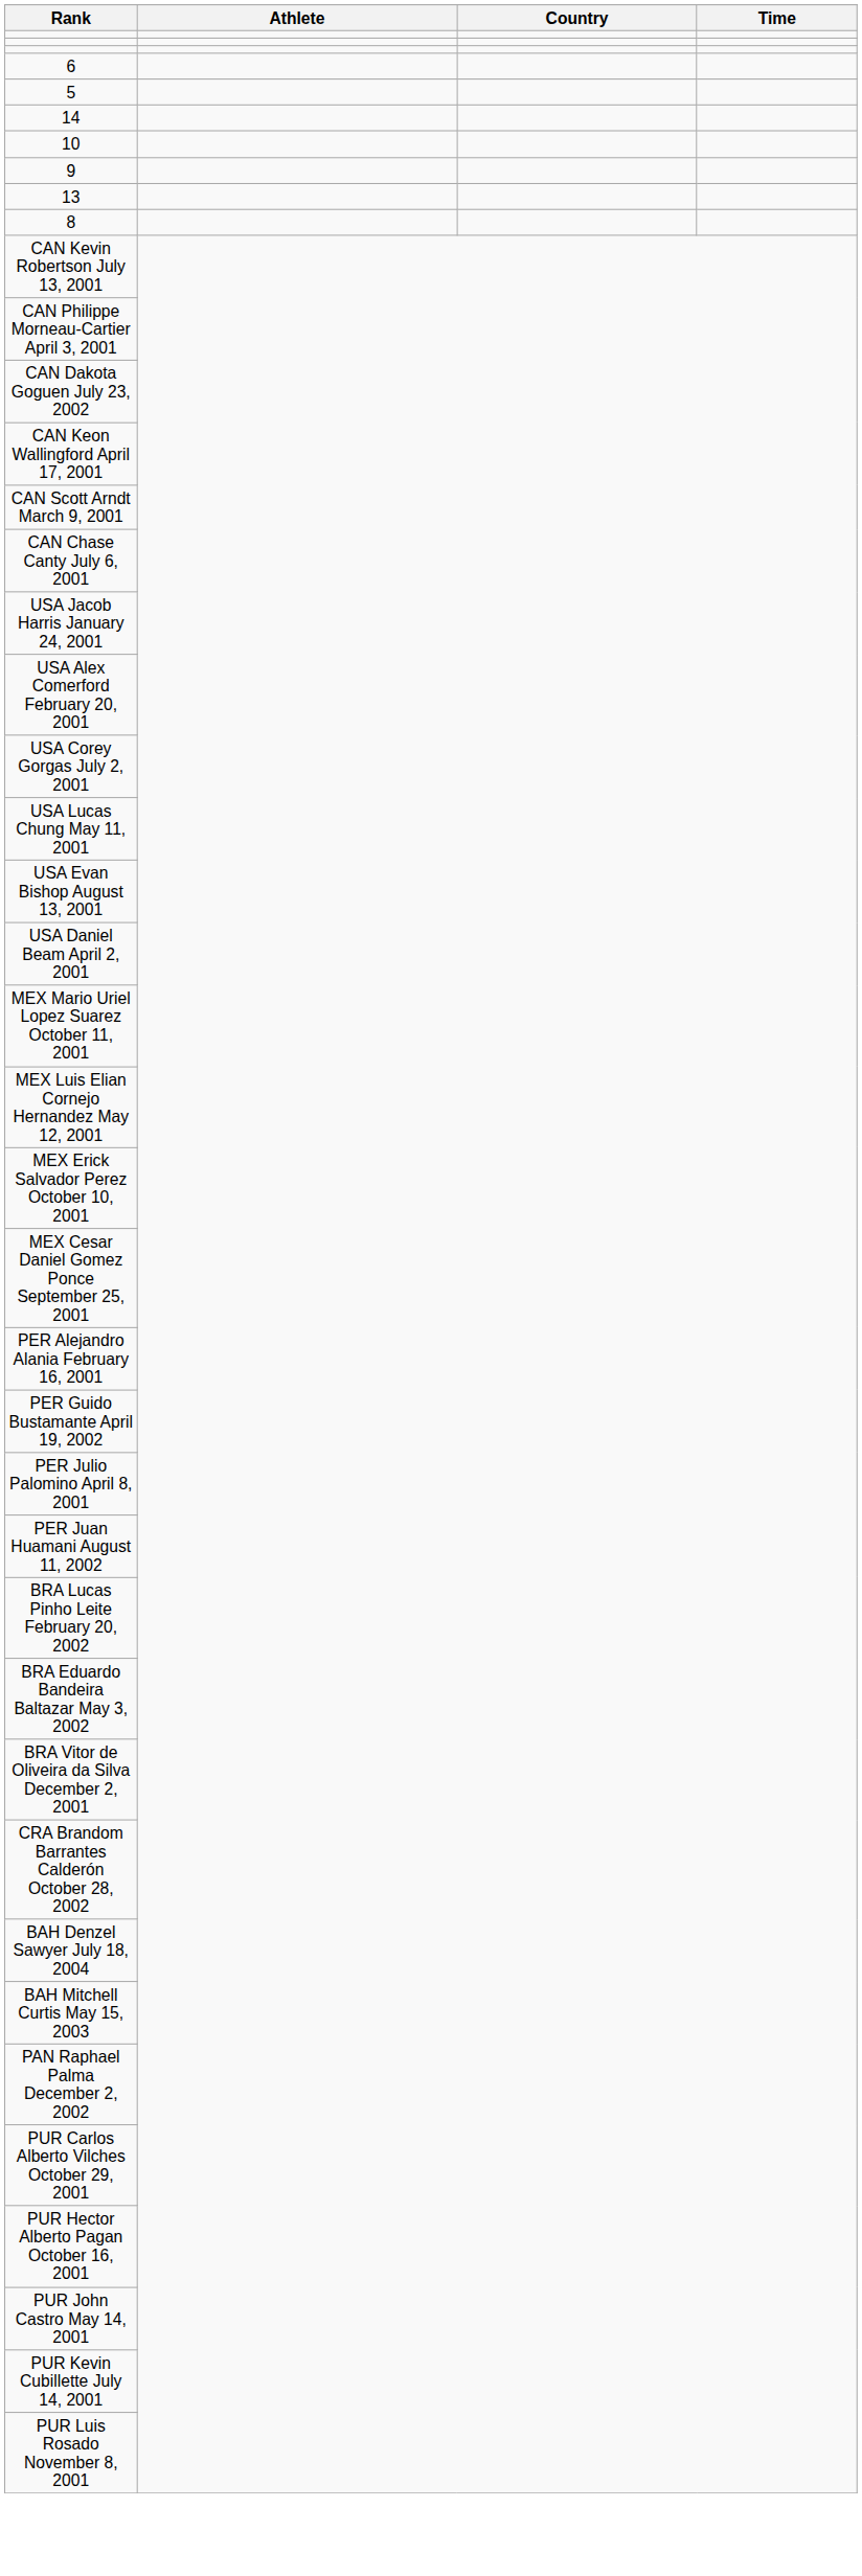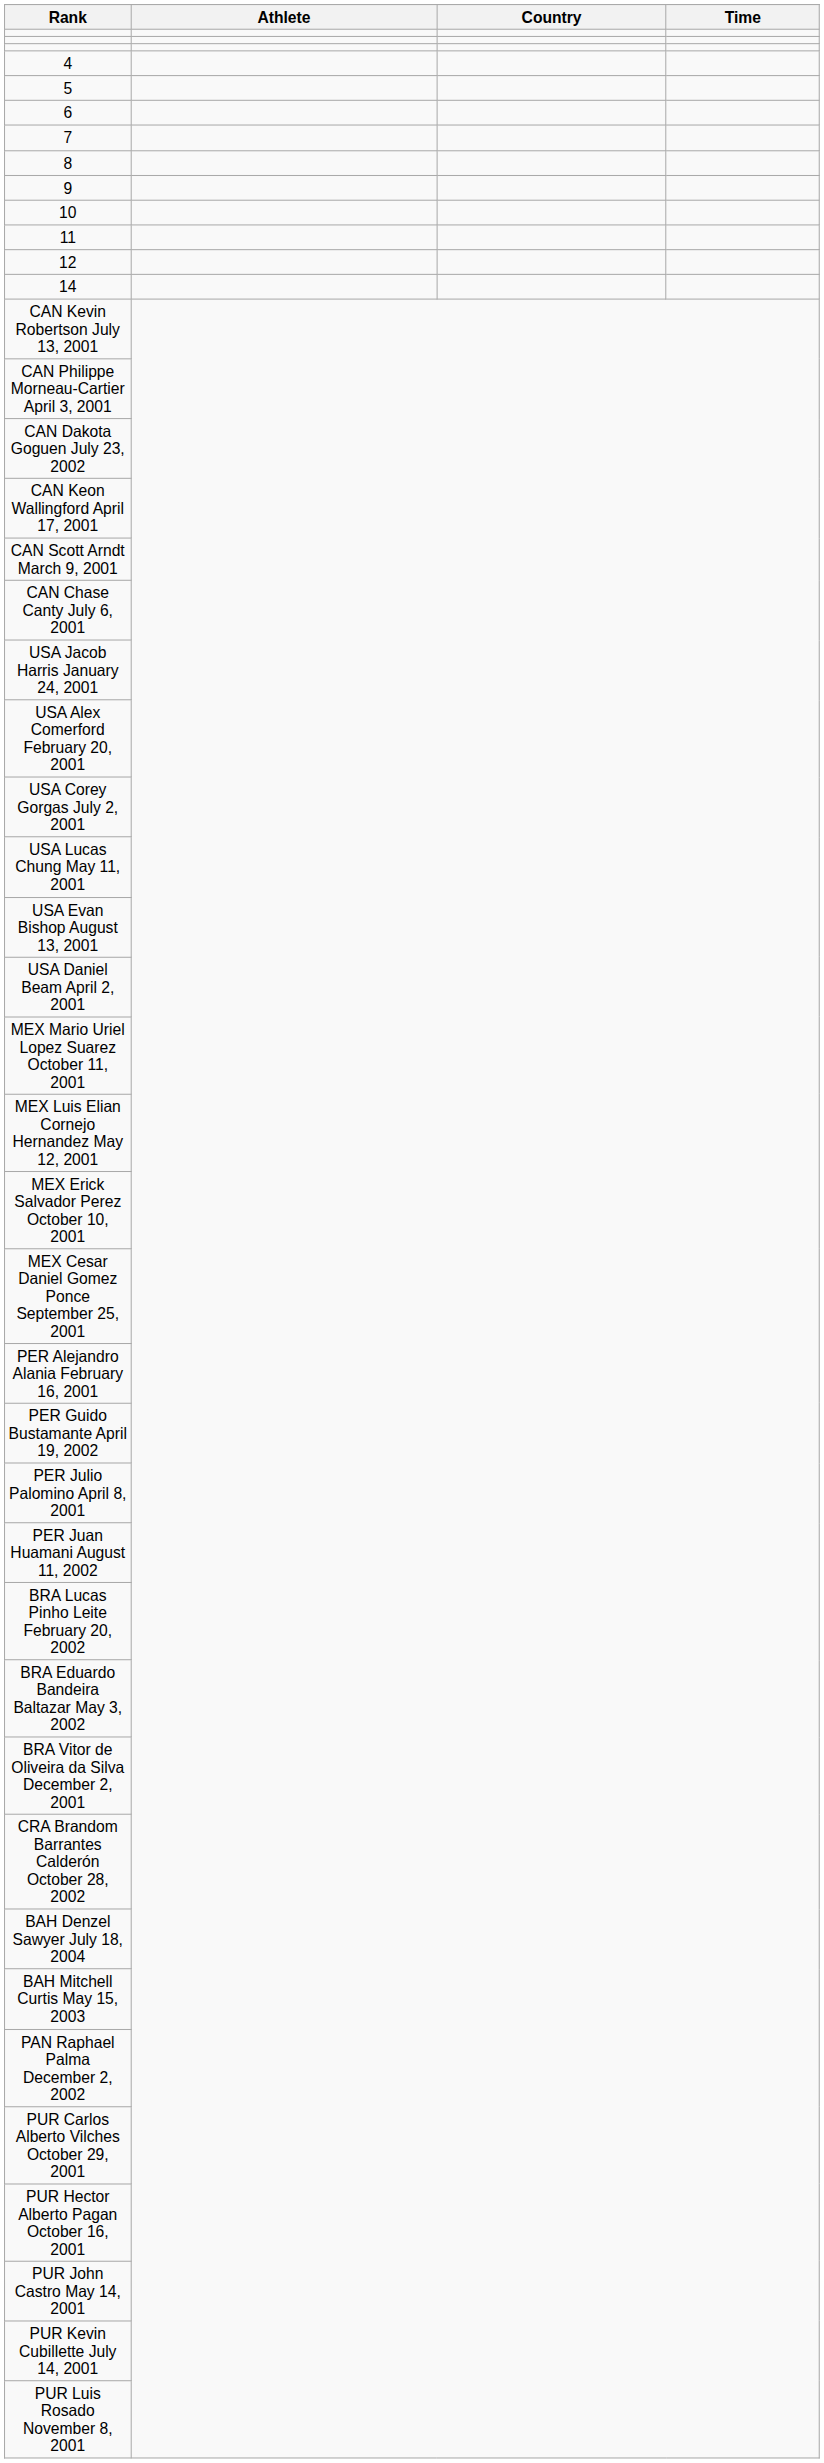+ row: 4
rows swapped: 5 <-> 6
+ row: 7
rows swapped: 8 <-> 14
rows swapped: 9 <-> 10
+ row: 11
+ row: 12
- row: 13
